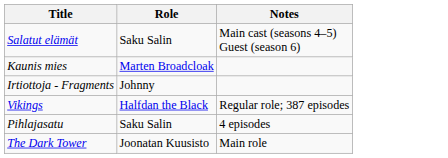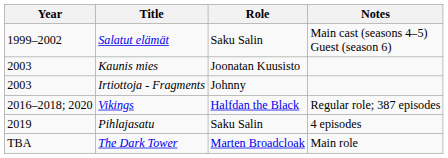+ column: Year | 1999–2002 | 2003 | 2003 | 2016–2018; 2020 | 2019 | TBA
Kaunis mies | Role: Marten Broadcloak -> Joonatan Kuusisto
The Dark Tower | Role: Joonatan Kuusisto -> Marten Broadcloak
